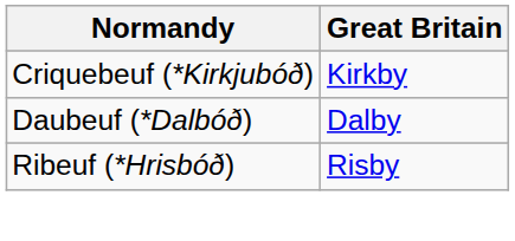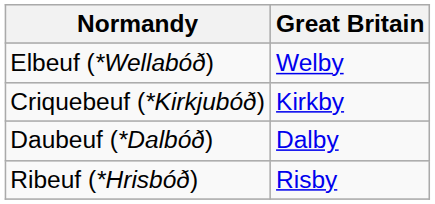+ row: Elbeuf (*Wellabóð) | Welby
